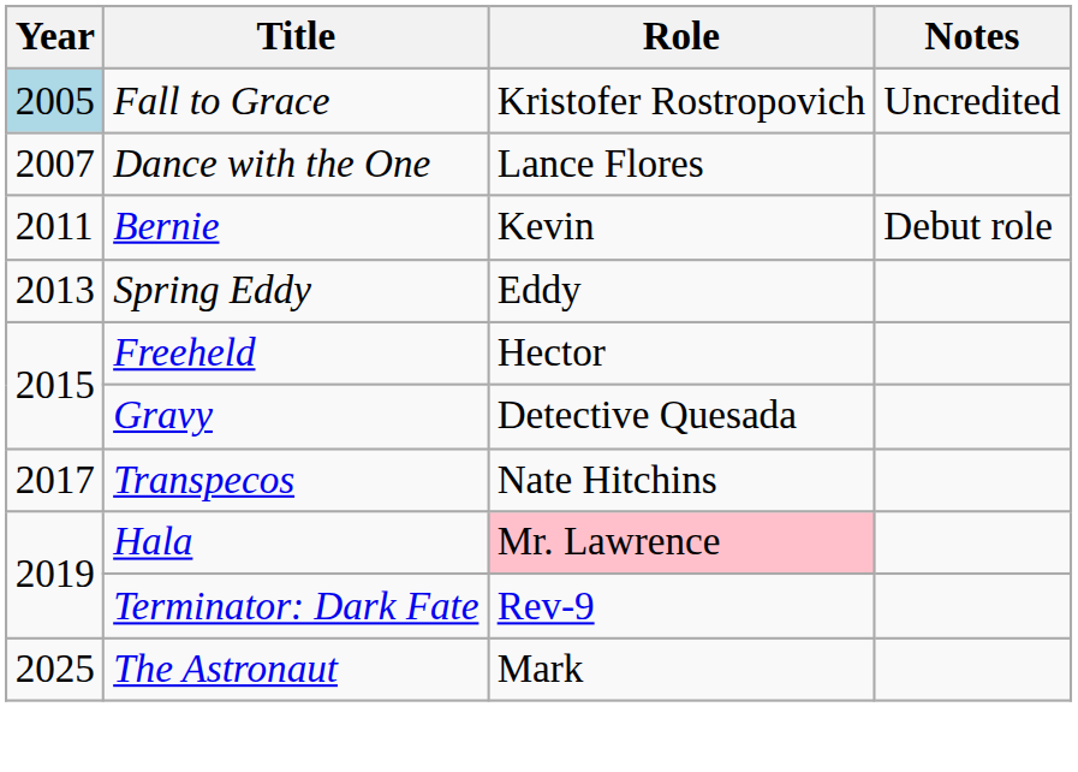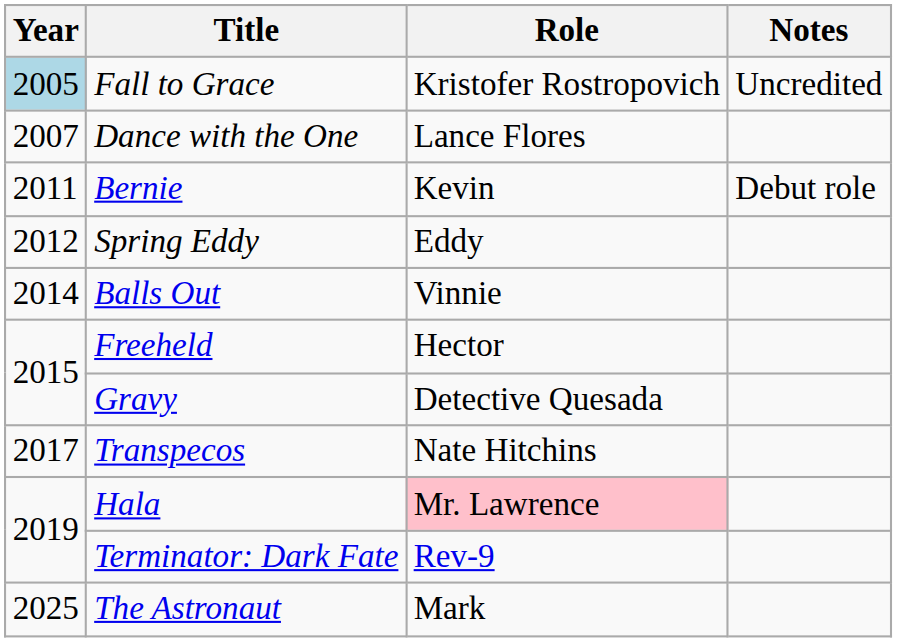Spring Eddy | Year: 2013 -> 2012
+ row: 2014 | Balls Out | Vinnie
